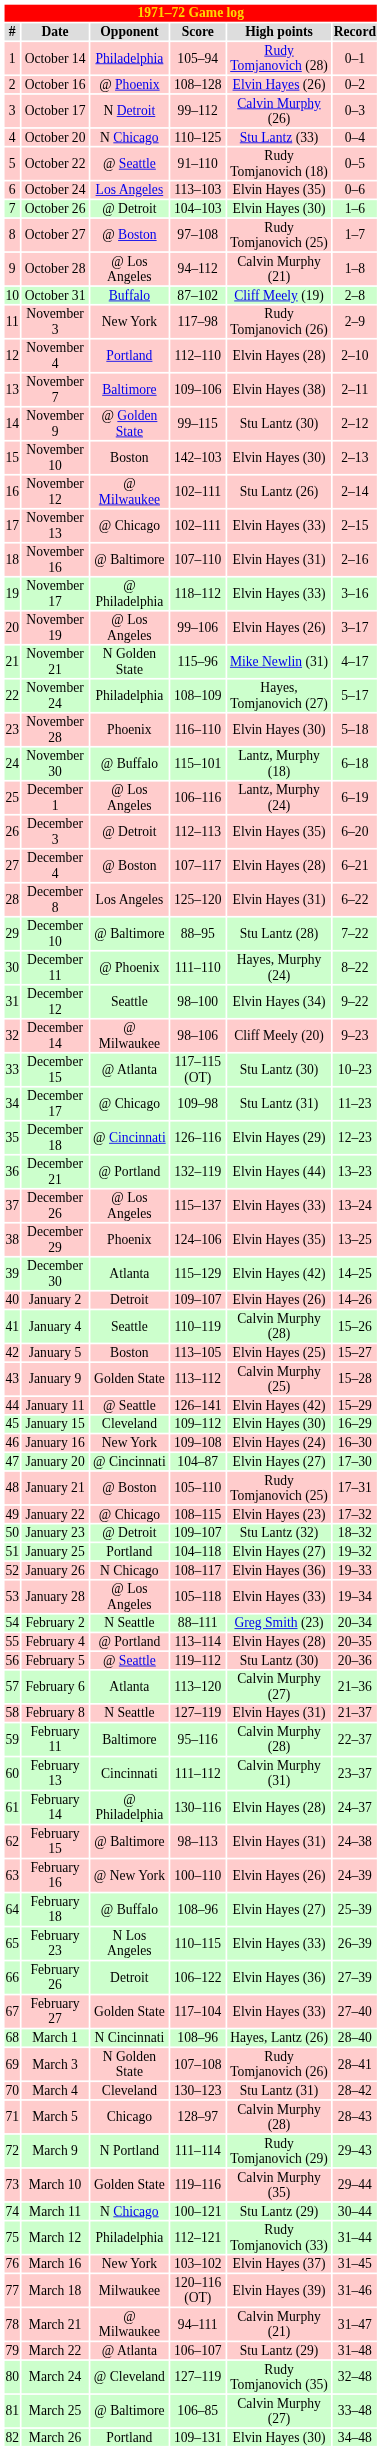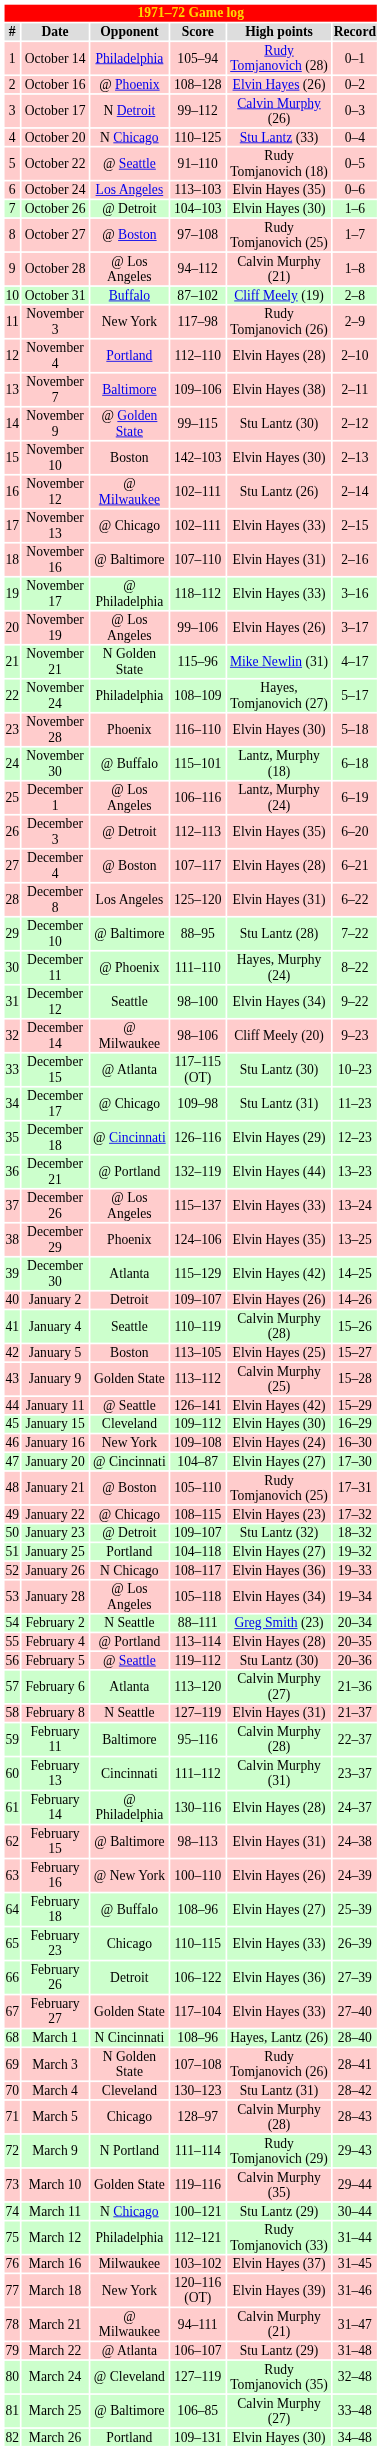January 28 | High points: Elvin Hayes (33) -> Elvin Hayes (34)
February 23 | Opponent: N Los Angeles -> Chicago
March 16 | Opponent: New York -> Milwaukee
March 18 | Opponent: Milwaukee -> New York
